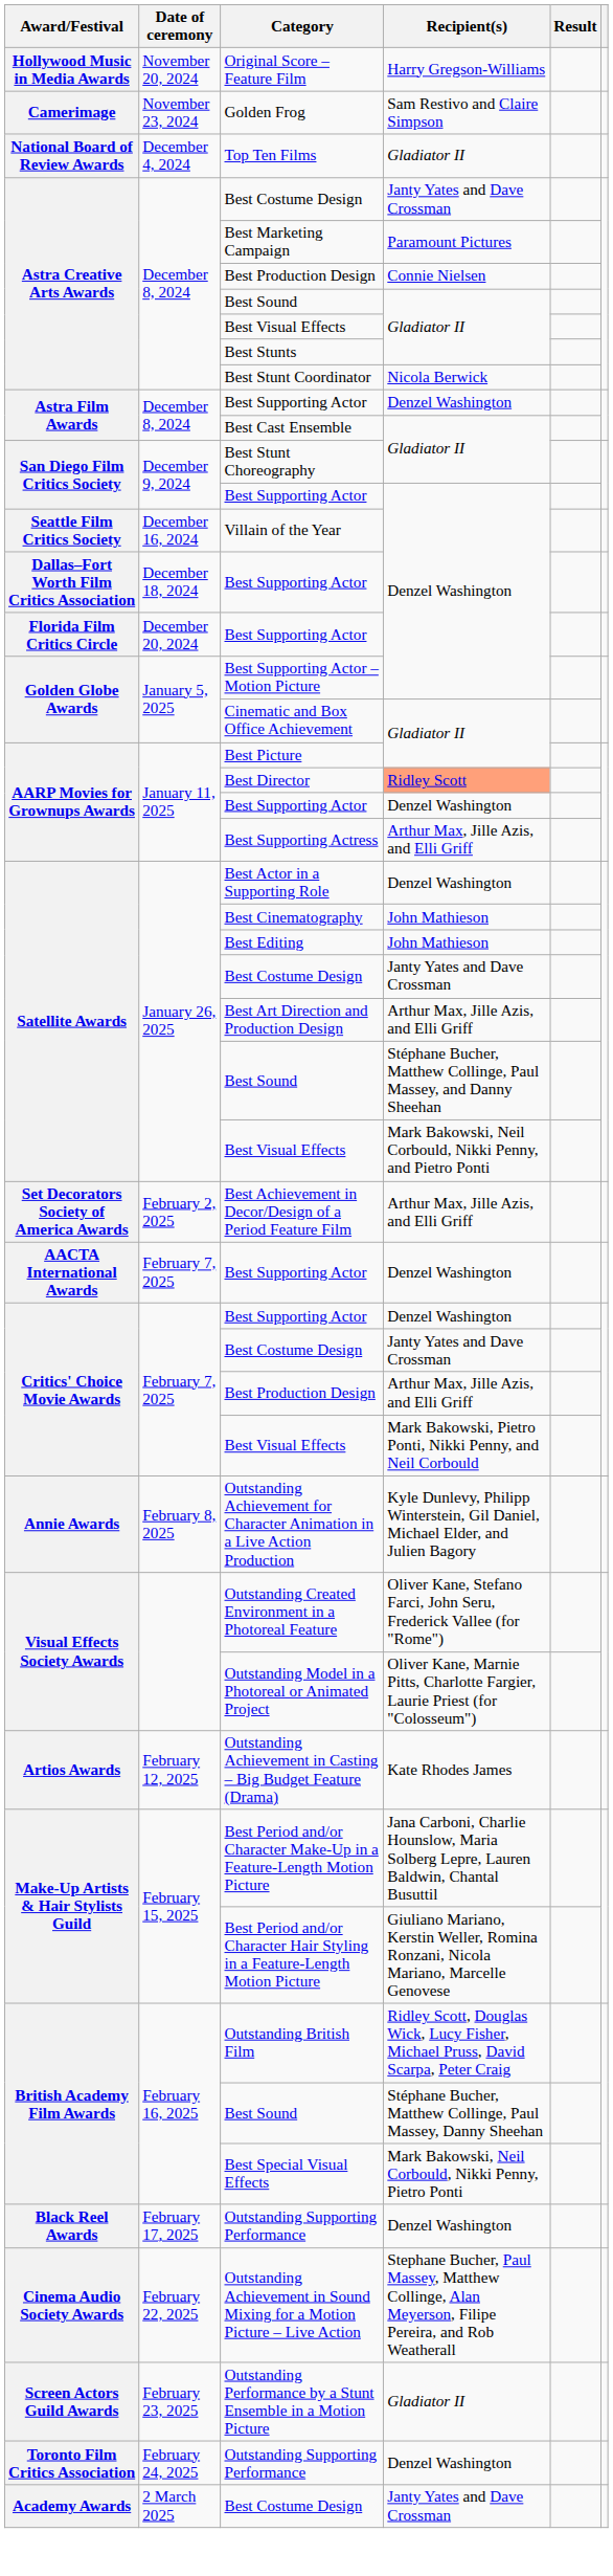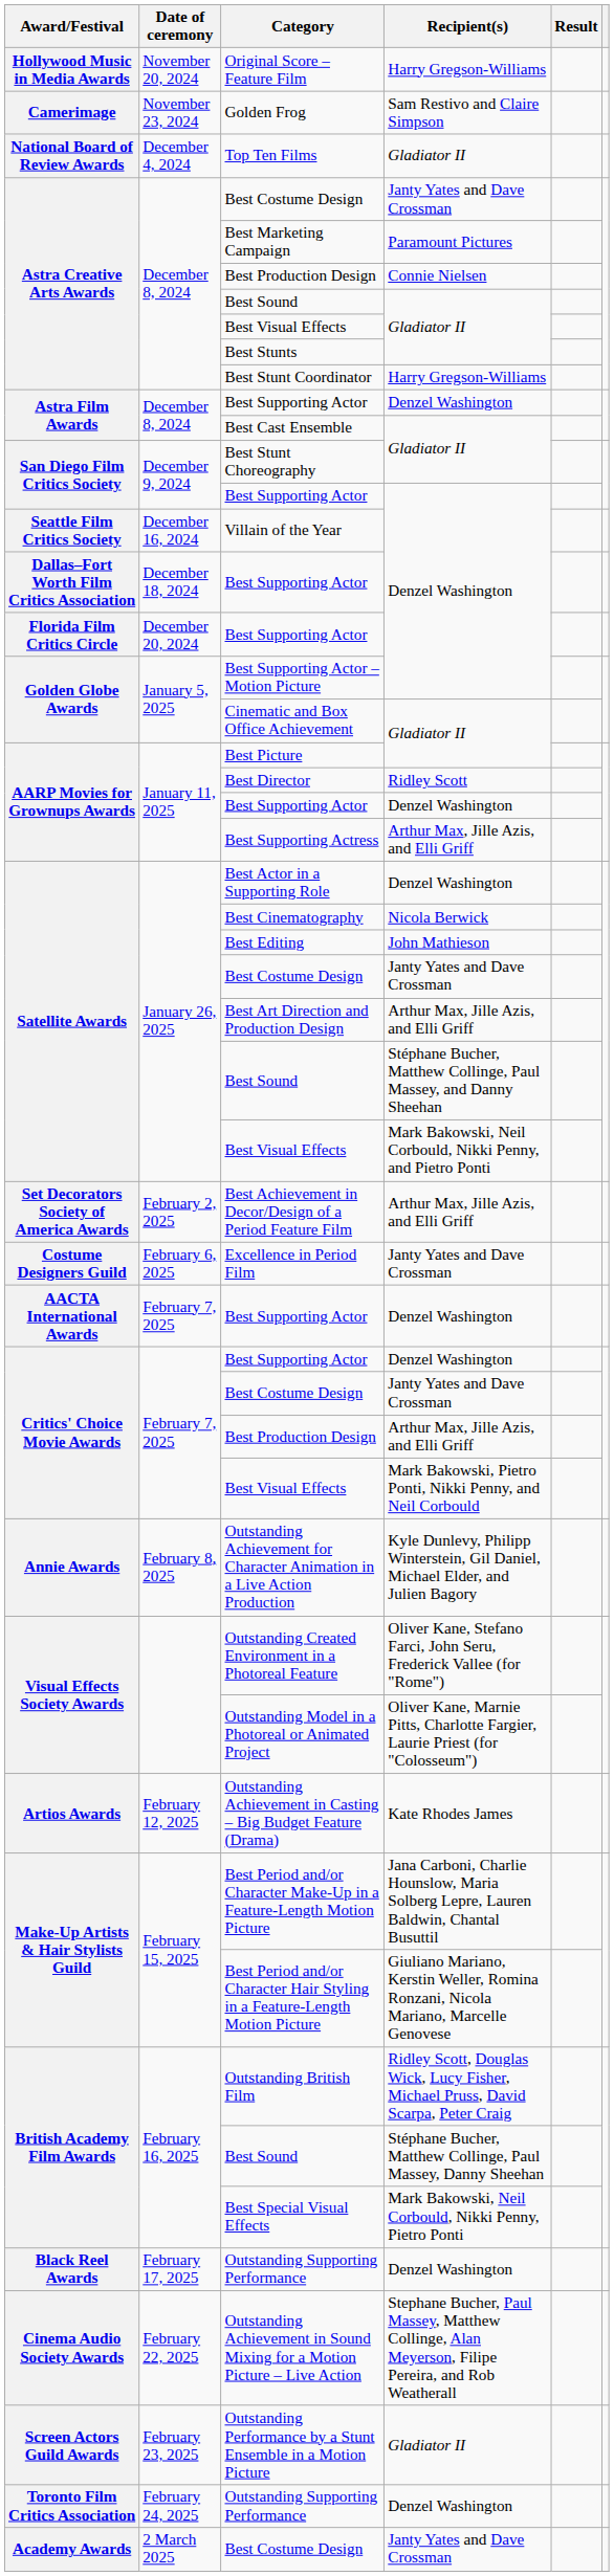Best Stunt Coordinator | Recipient(s): Nicola Berwick -> Harry Gregson-Williams
Best Director | Recipient(s): lightsalmon background -> no background
Best Cinematography | Recipient(s): John Mathieson -> Nicola Berwick
+ row: Costume Designers Guild | February 6, 2025 | Excellence in Period Film | Janty Yates and Dave Crossman
